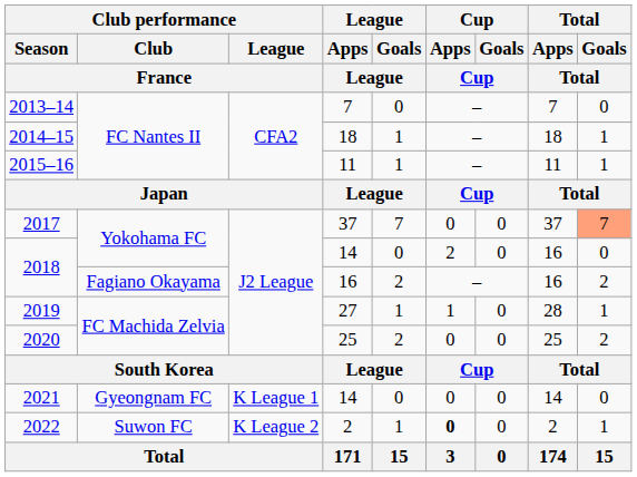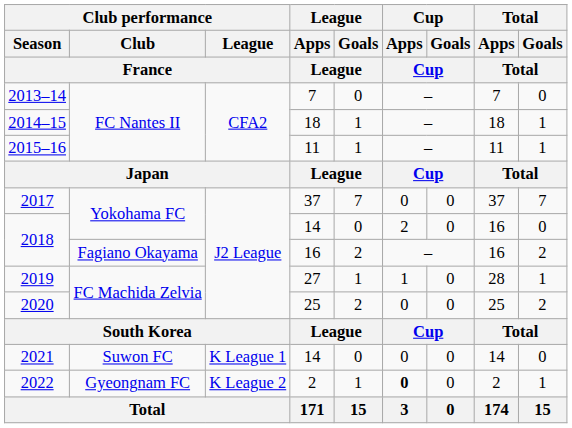2017 | Total / Goals / Total: lightsalmon background -> no background
2021 | Club performance / Club / France: Gyeongnam FC -> Suwon FC
2022 | Club performance / Club / France: Suwon FC -> Gyeongnam FC
